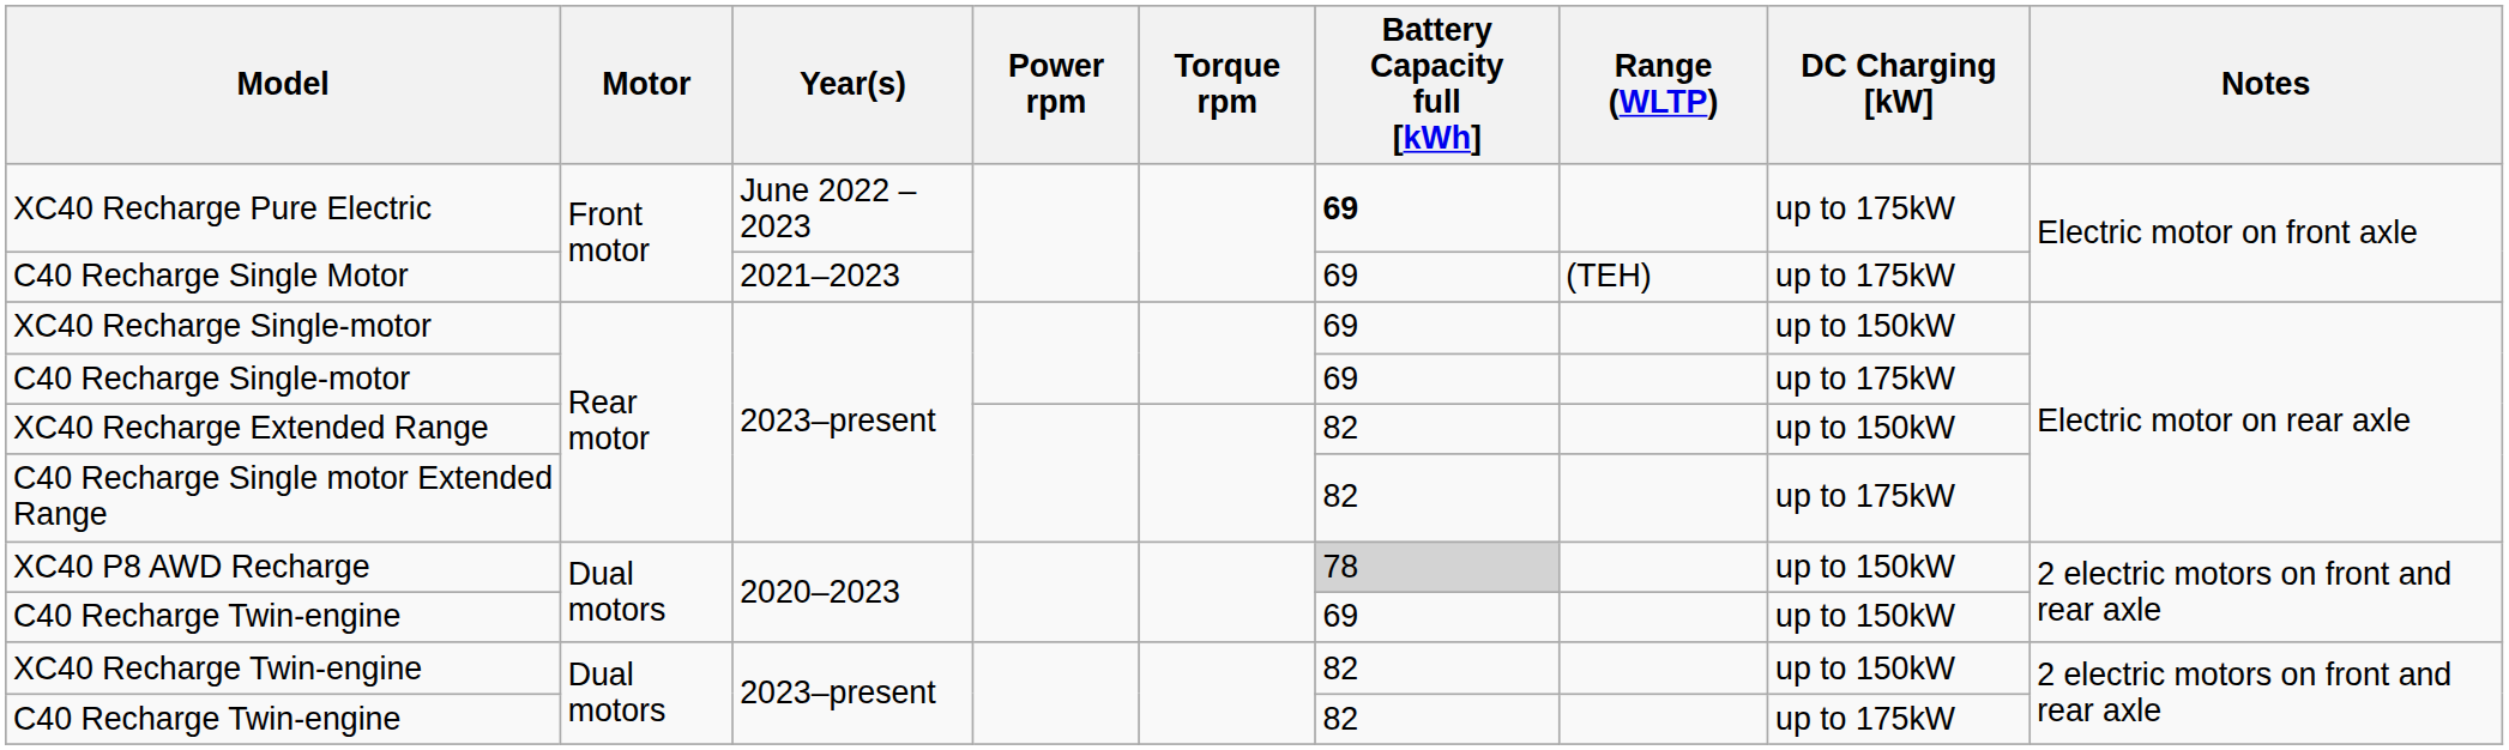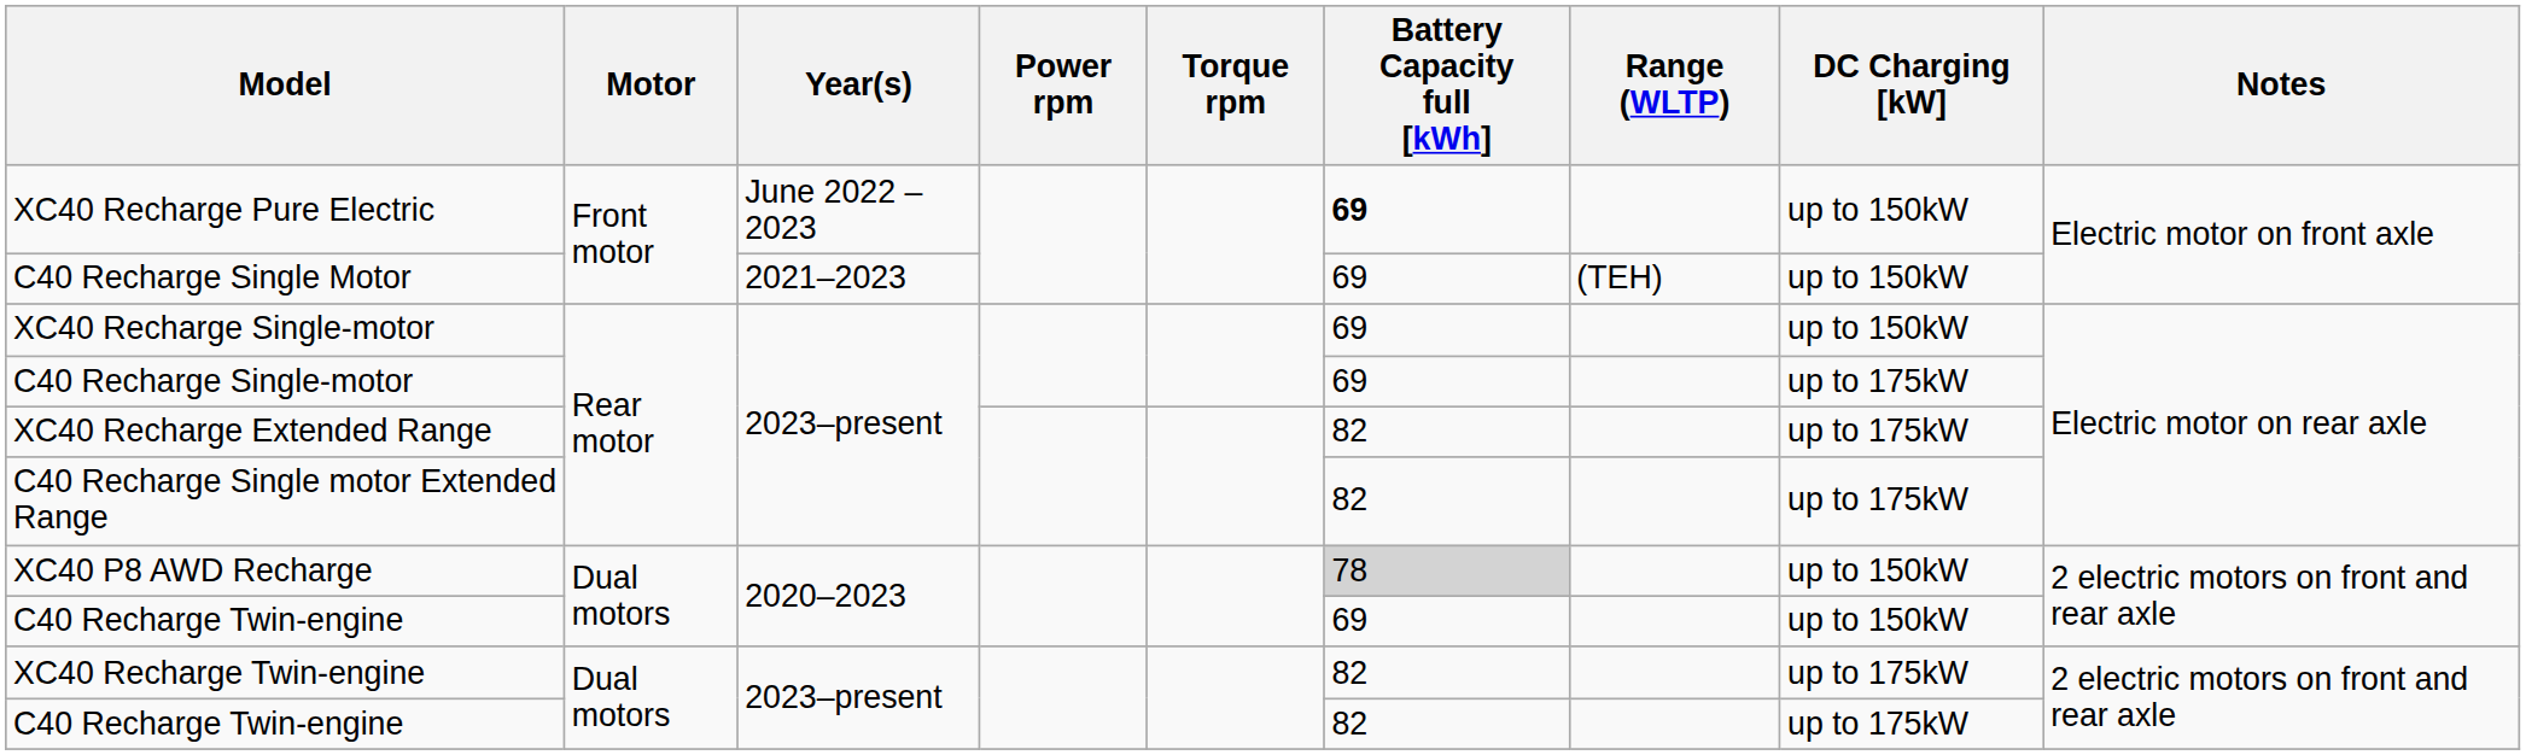XC40 Recharge Pure Electric | DC Charging [kW]: up to 175kW -> up to 150kW
C40 Recharge Single Motor | DC Charging [kW]: up to 175kW -> up to 150kW
XC40 Recharge Extended Range | DC Charging [kW]: up to 150kW -> up to 175kW
XC40 Recharge Twin-engine | DC Charging [kW]: up to 150kW -> up to 175kW
